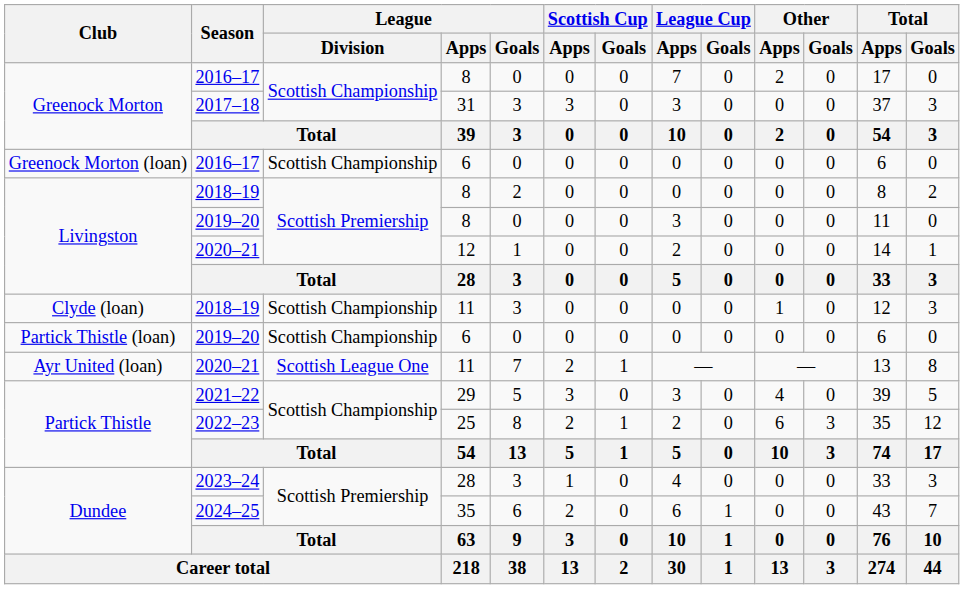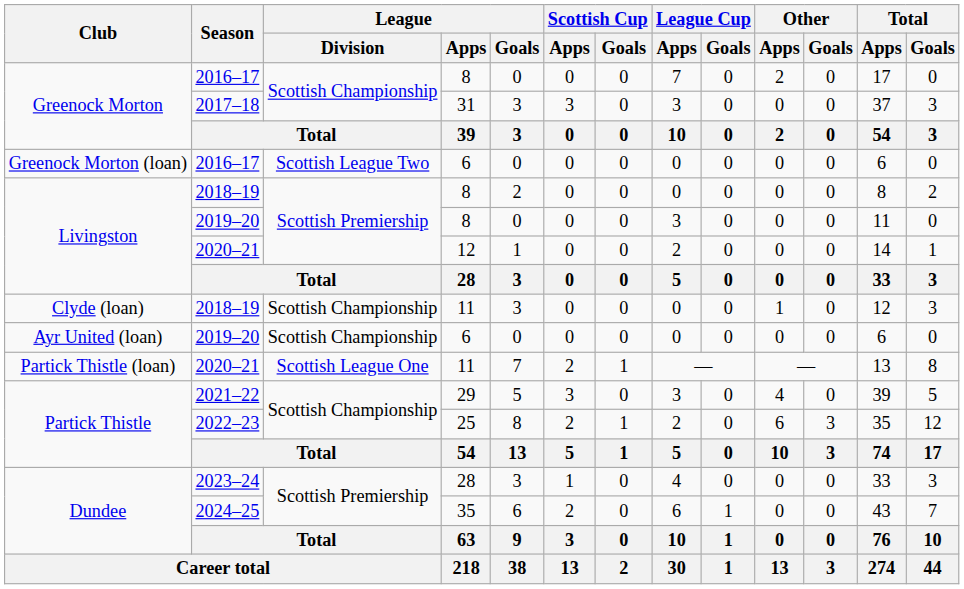2016–17 / 6 | League / Division: Scottish Championship -> Scottish League Two
2019–20 / 6 | Club: Partick Thistle (loan) -> Ayr United (loan)
2020–21 / 11 | Club: Ayr United (loan) -> Partick Thistle (loan)
